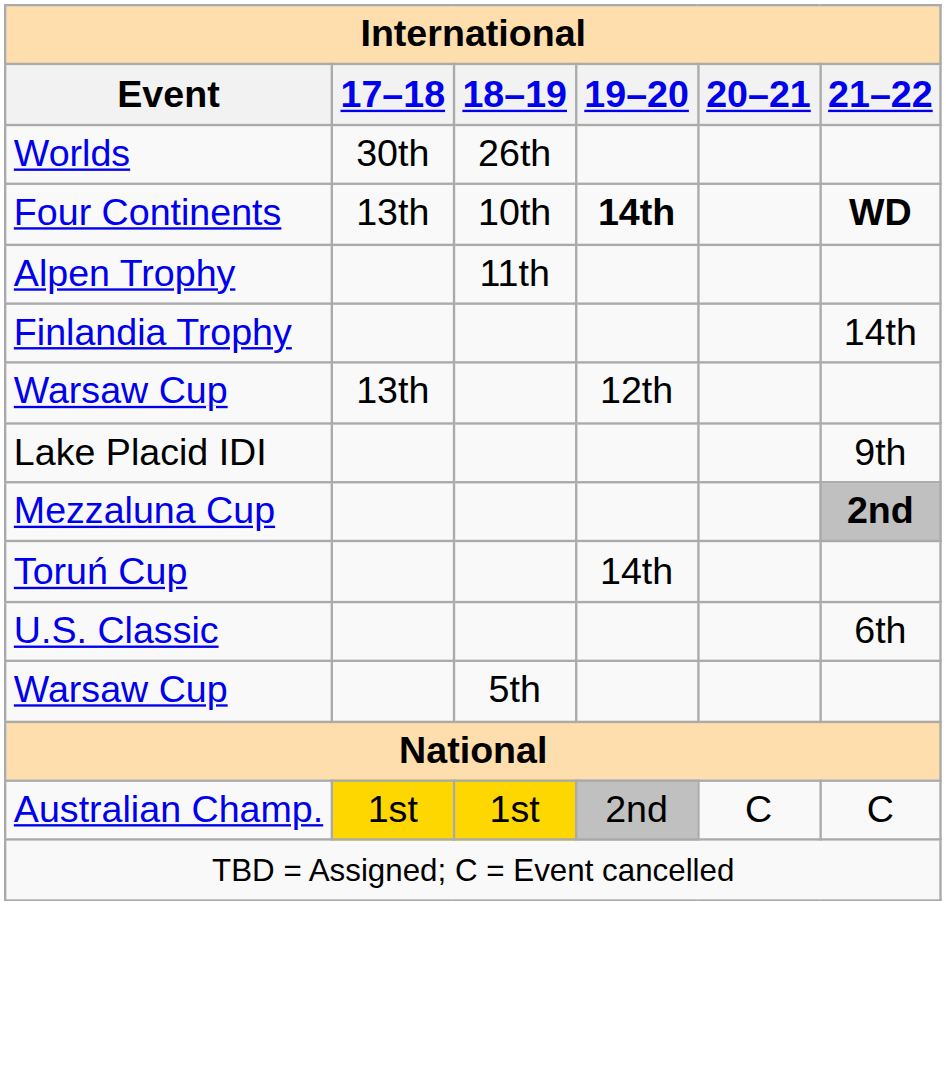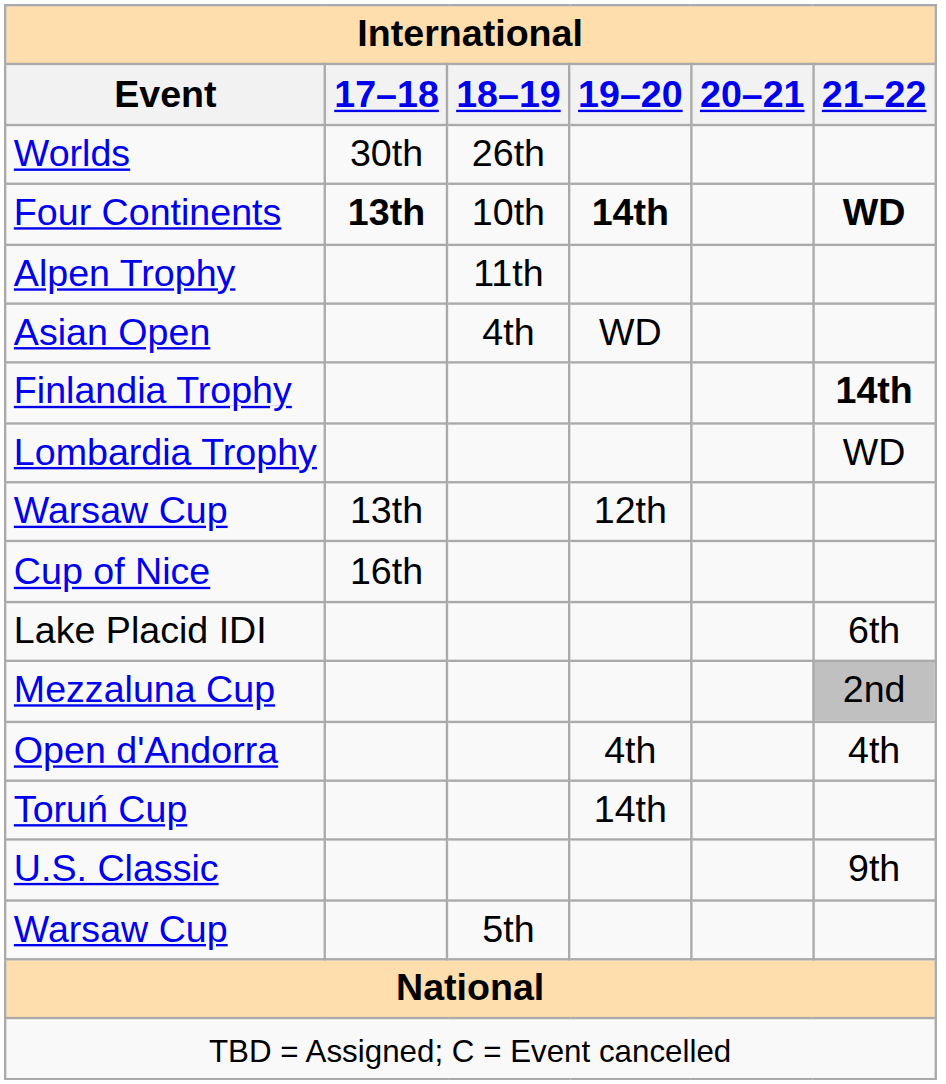Four Continents | 17–18: normal -> bold
+ row: Asian Open | 4th | WD
Finlandia Trophy | 21–22: normal -> bold
+ row: Lombardia Trophy | WD
+ row: Cup of Nice | 16th
Lake Placid IDI | 21–22: 9th -> 6th
Mezzaluna Cup | 21–22: bold -> normal
+ row: Open d'Andorra | 4th | 4th
U.S. Classic | 21–22: 6th -> 9th
- row: Australian Champ. | 1st | 1st | 2nd | C | C
